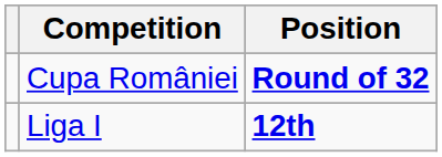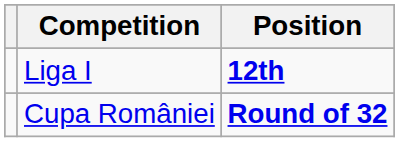rows swapped: Liga I <-> Cupa României
